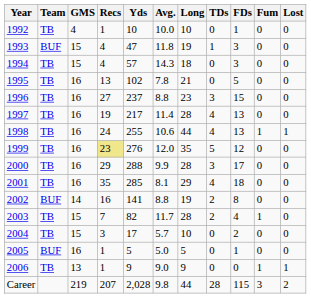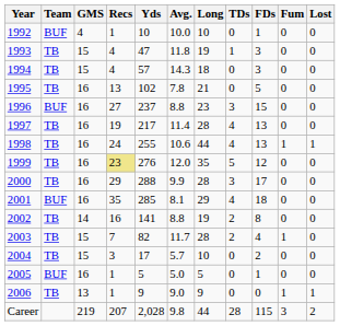1992 | Team: TB -> BUF
1993 | Team: BUF -> TB
1996 | Team: TB -> BUF
2001 | Team: TB -> BUF
2002 | Team: BUF -> TB
